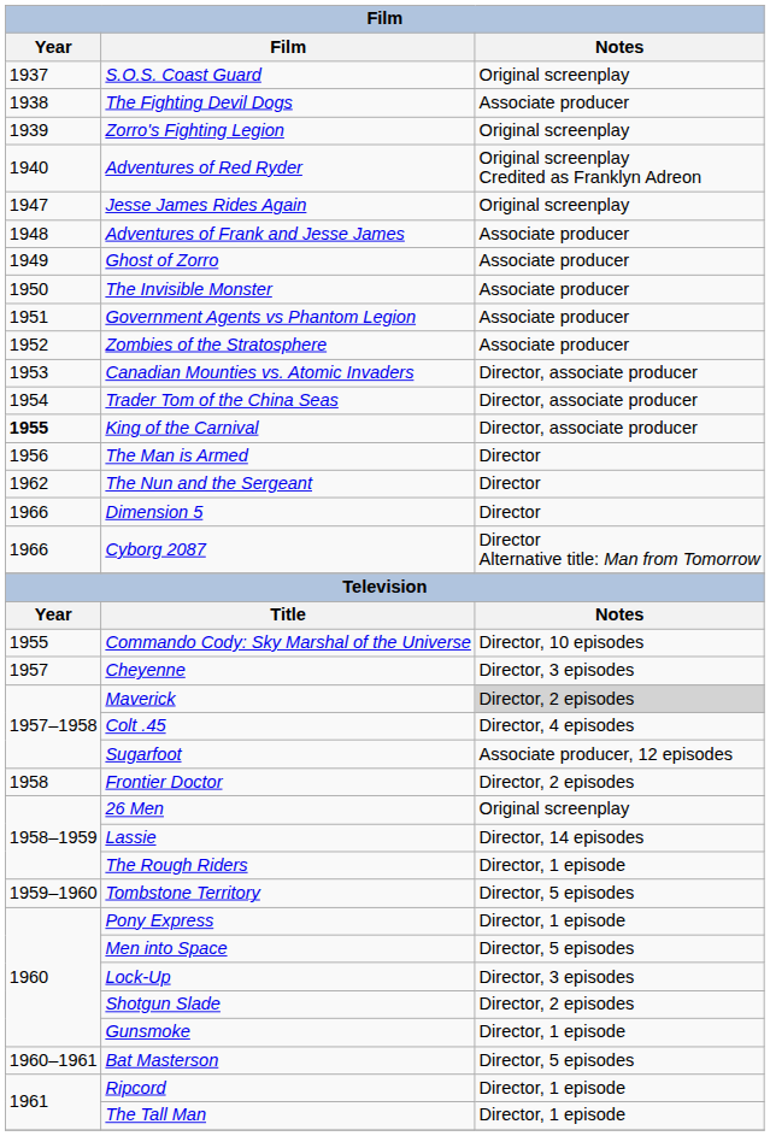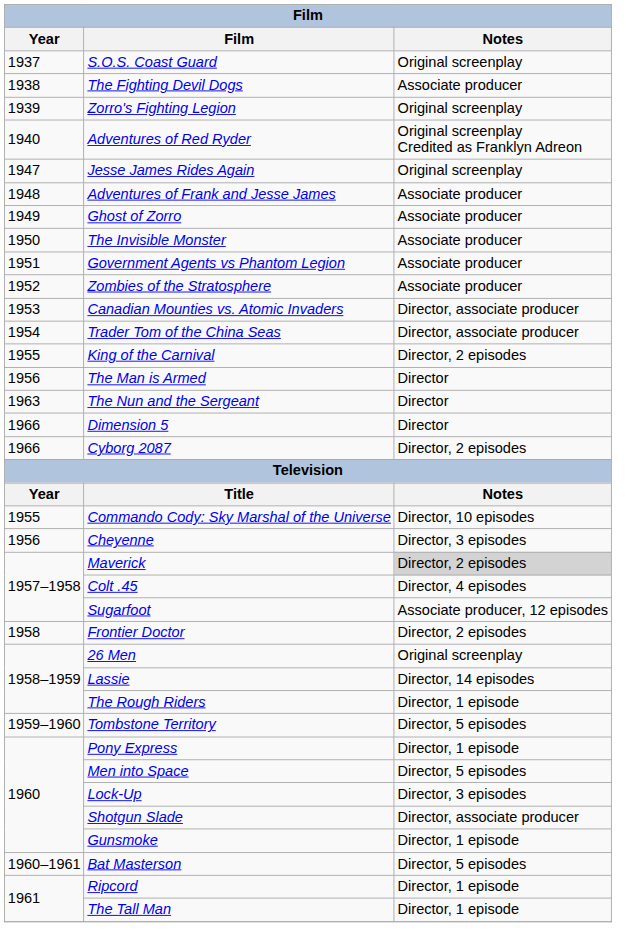King of the Carnival | Year: bold -> normal
King of the Carnival | Notes: Director, associate producer -> Director, 2 episodes
The Nun and the Sergeant | Year: 1962 -> 1963
Cyborg 2087 | Notes: Director Alternative title: Man from Tomorrow -> Director, 2 episodes
Cheyenne | Year: 1957 -> 1956
Shotgun Slade | Notes: Director, 2 episodes -> Director, associate producer
